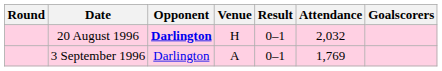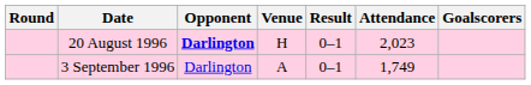20 August 1996 | Attendance: 2,032 -> 2,023
3 September 1996 | Attendance: 1,769 -> 1,749
